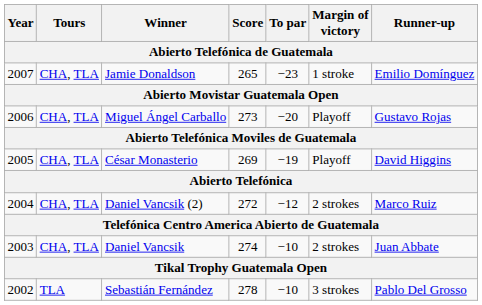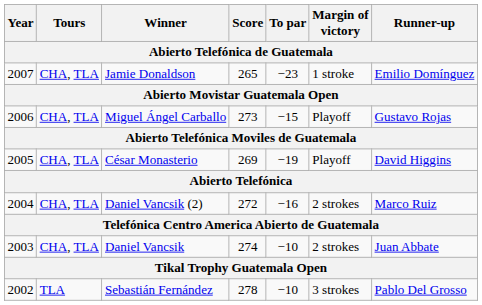Miguel Ángel Carballo | To par: −20 -> −15
Daniel Vancsik (2) | To par: −12 -> −16
